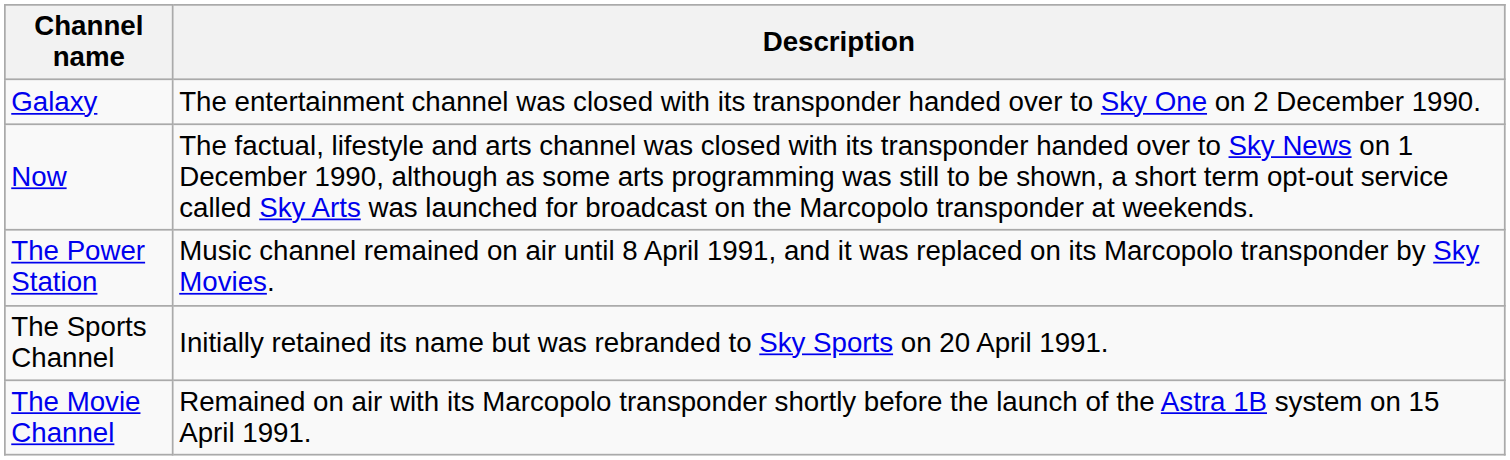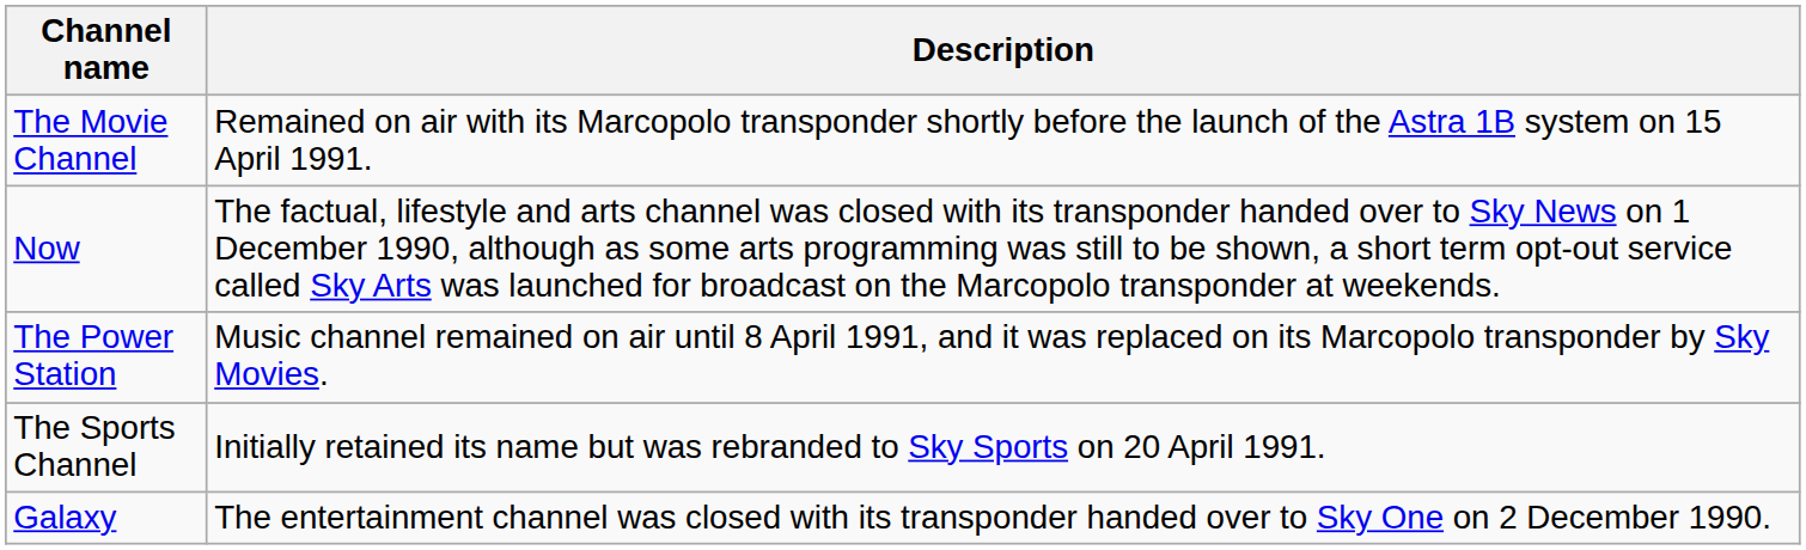rows swapped: Galaxy <-> The Movie Channel
